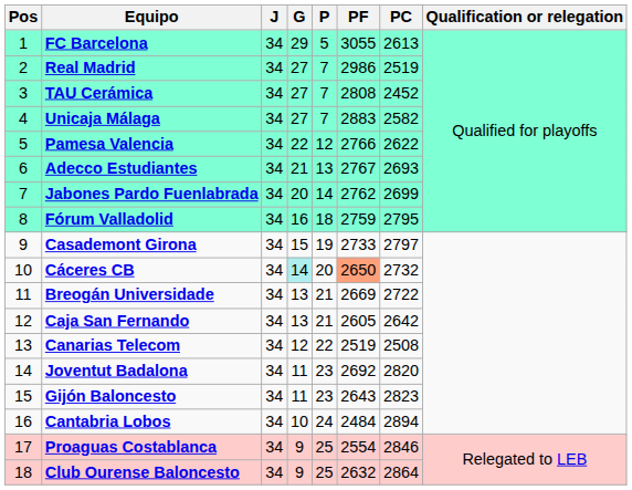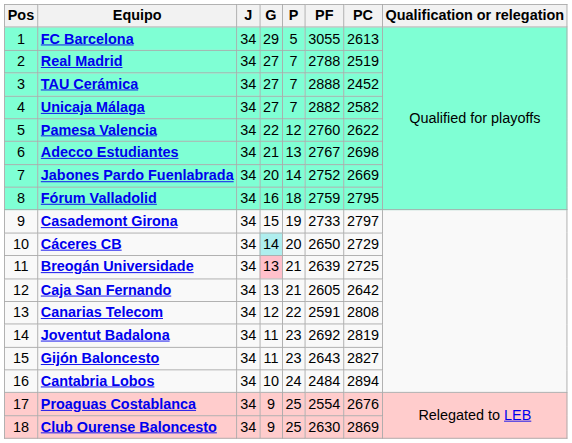Real Madrid | PF: 2986 -> 2788
TAU Cerámica | PF: 2808 -> 2888
Unicaja Málaga | PF: 2883 -> 2882
Pamesa Valencia | PF: 2766 -> 2760
Adecco Estudiantes | PC: 2693 -> 2698
Jabones Pardo Fuenlabrada | PF: 2762 -> 2752
Jabones Pardo Fuenlabrada | PC: 2699 -> 2669
Cáceres CB | PF: lightsalmon background -> no background
Cáceres CB | PC: 2732 -> 2729
Breogán Universidade | G: no background -> pink background
Breogán Universidade | PF: 2669 -> 2639
Breogán Universidade | PC: 2722 -> 2725
Canarias Telecom | PF: 2519 -> 2591
Canarias Telecom | PC: 2508 -> 2808
Joventut Badalona | PC: 2820 -> 2819
Gijón Baloncesto | PC: 2823 -> 2827
Proaguas Costablanca | PC: 2846 -> 2676
Club Ourense Baloncesto | PF: 2632 -> 2630
Club Ourense Baloncesto | PC: 2864 -> 2869
